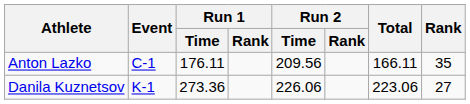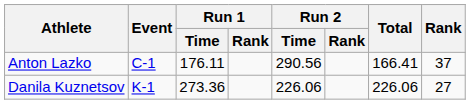Anton Lazko | Run 2 / Time: 209.56 -> 290.56
Anton Lazko | Total: 166.11 -> 166.41
Anton Lazko | Rank: 35 -> 37
Danila Kuznetsov | Total: 223.06 -> 226.06
